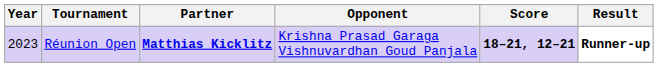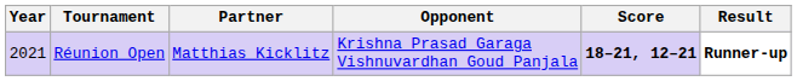Réunion Open | Year: 2023 -> 2021
Réunion Open | Partner: bold -> normal
